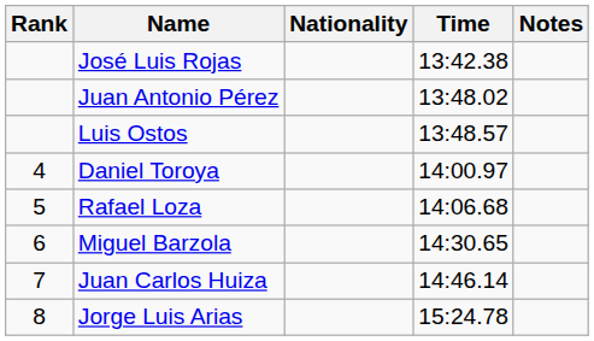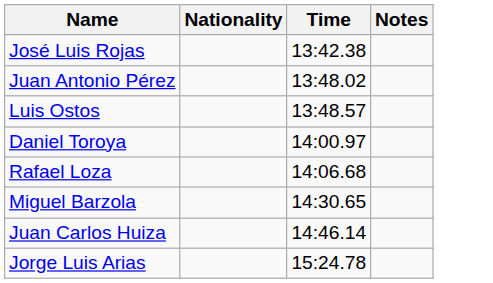- column: Rank | 4 | 5 | 6 | 7 | 8
